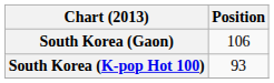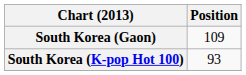South Korea (Gaon) | Position: 106 -> 109
